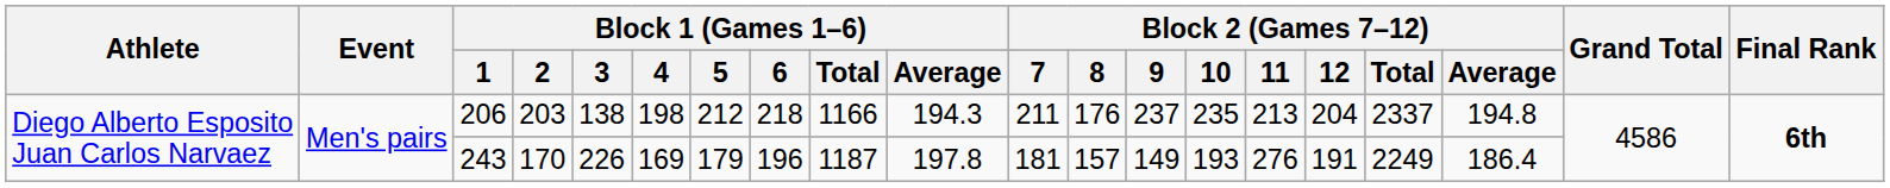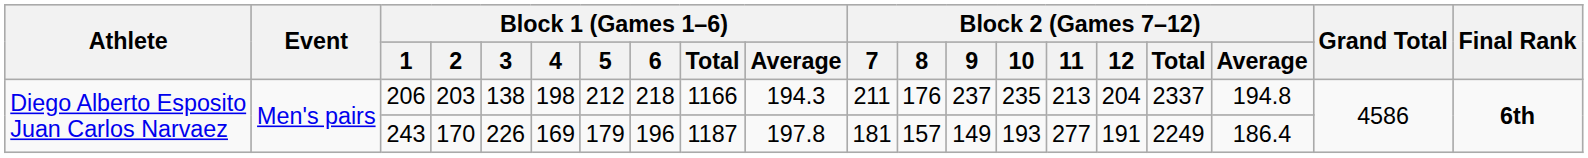243 | Block 2 (Games 7–12) / 11: 276 -> 277
